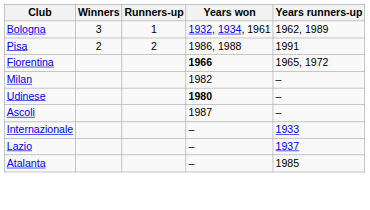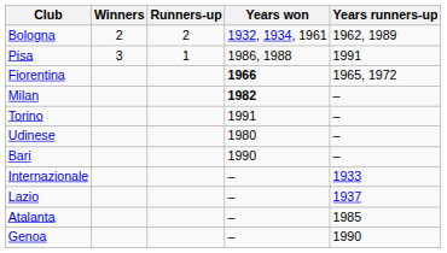Bologna | Winners: 3 -> 2
Bologna | Runners-up: 1 -> 2
Pisa | Winners: 2 -> 3
Pisa | Runners-up: 2 -> 1
Milan | Years won: normal -> bold
+ row: Torino | 1991 | –
Udinese | Years won: bold -> normal
- row: Ascoli | 1987 | –
+ row: Bari | 1990 | –
+ row: Genoa | – | 1990
